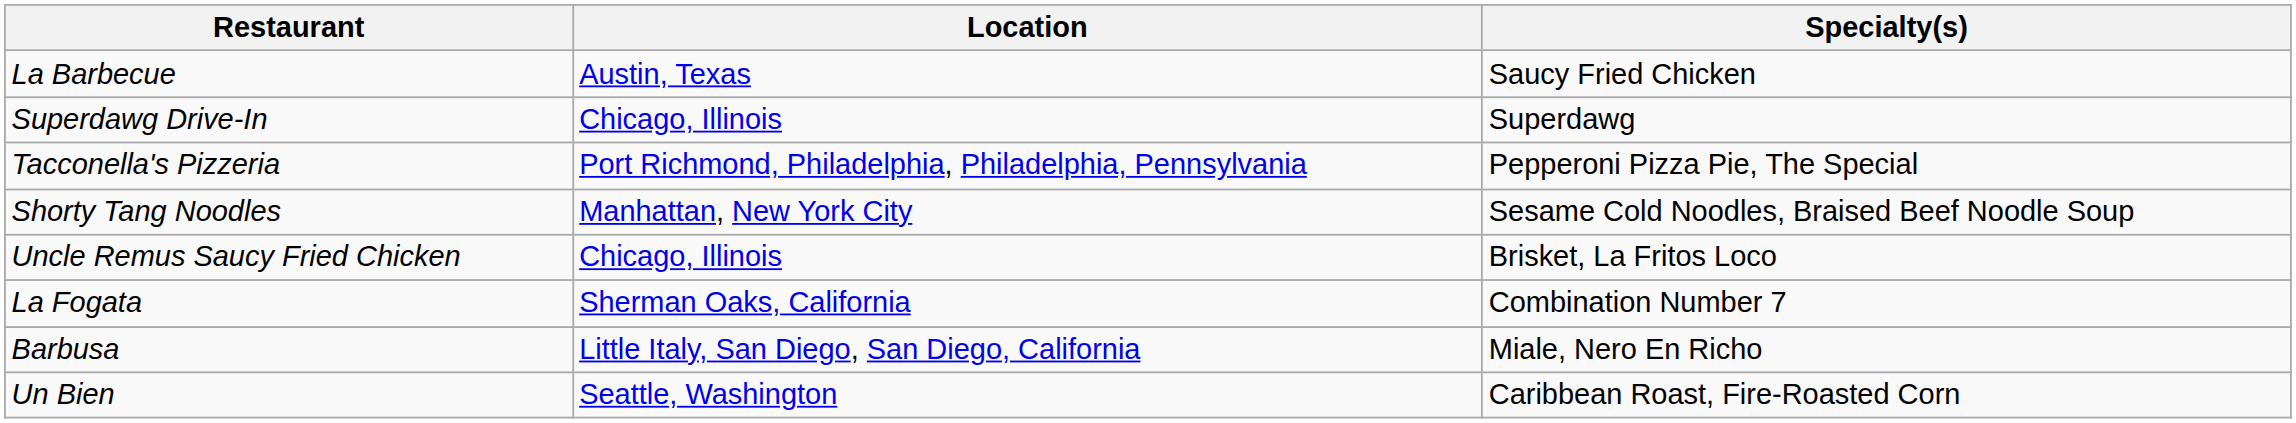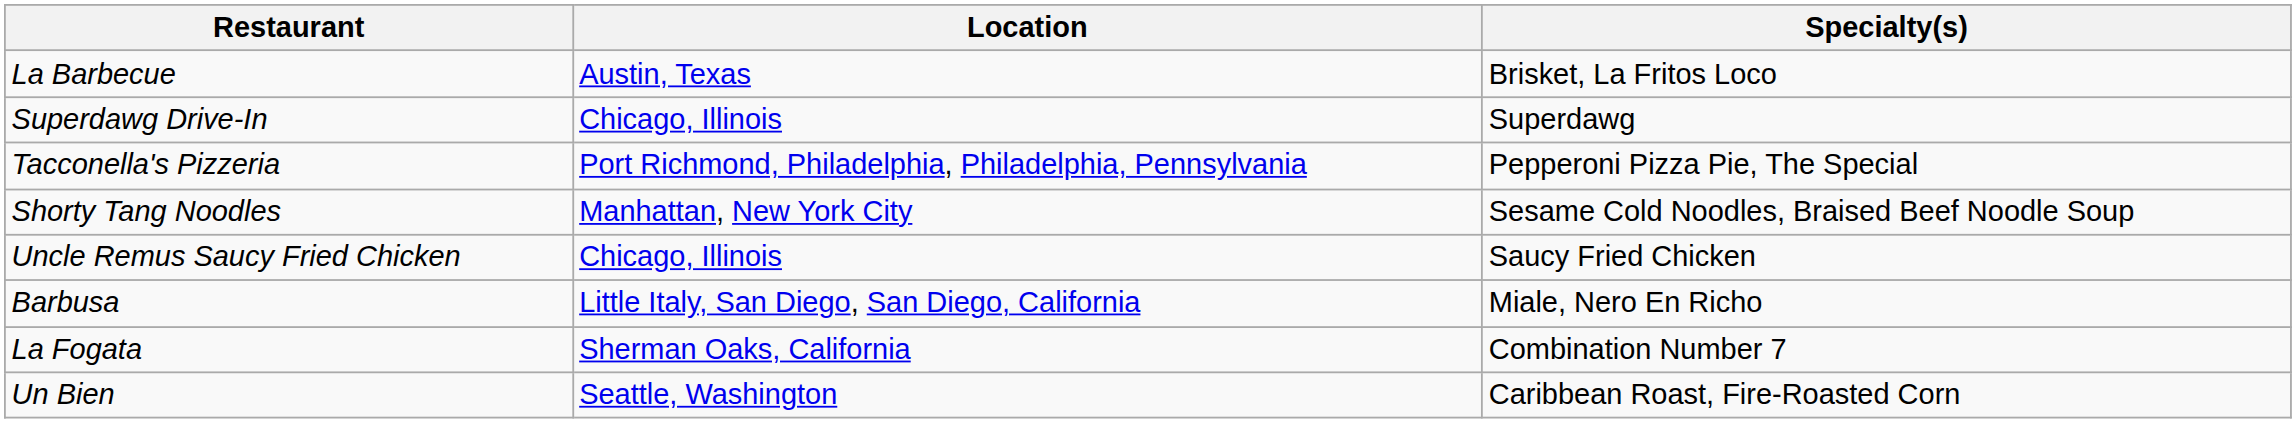La Barbecue | Specialty(s): Saucy Fried Chicken -> Brisket, La Fritos Loco
Uncle Remus Saucy Fried Chicken | Specialty(s): Brisket, La Fritos Loco -> Saucy Fried Chicken
rows swapped: Barbusa <-> La Fogata
